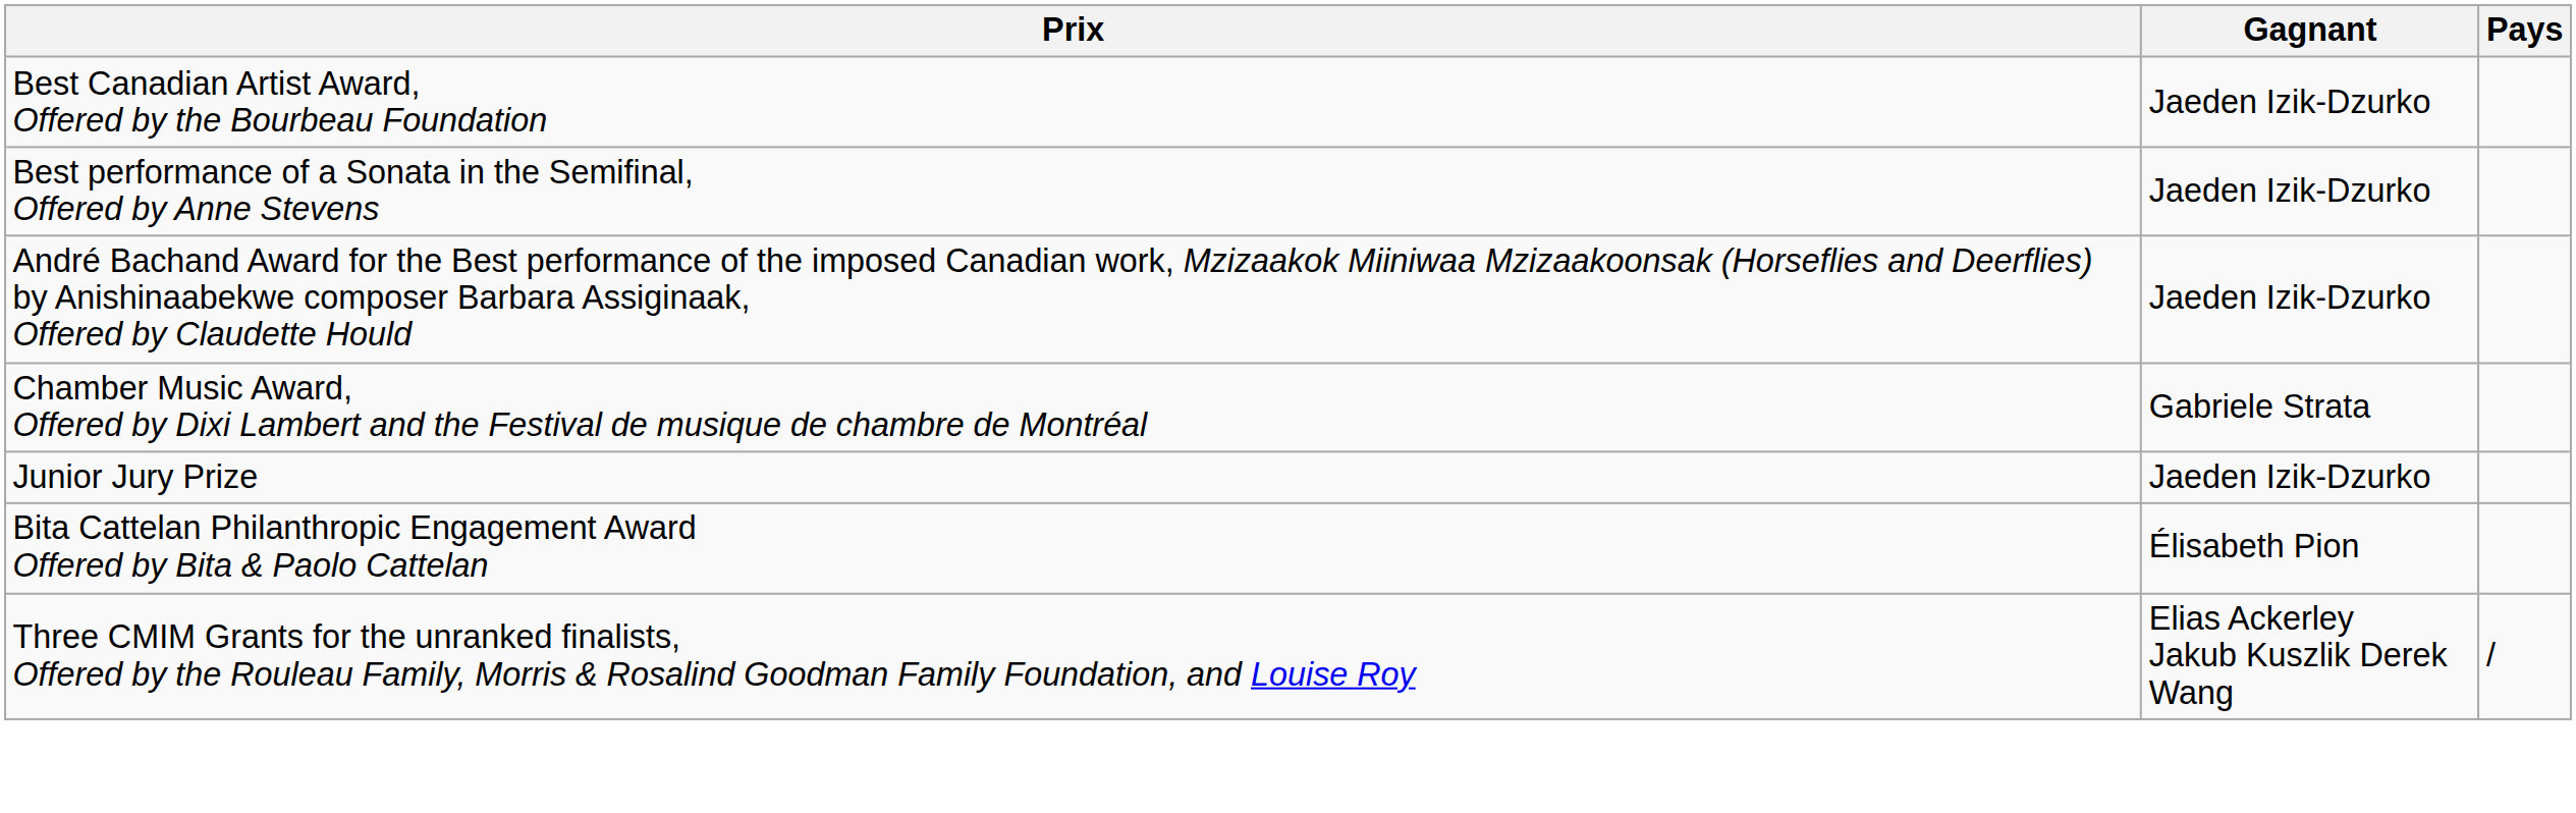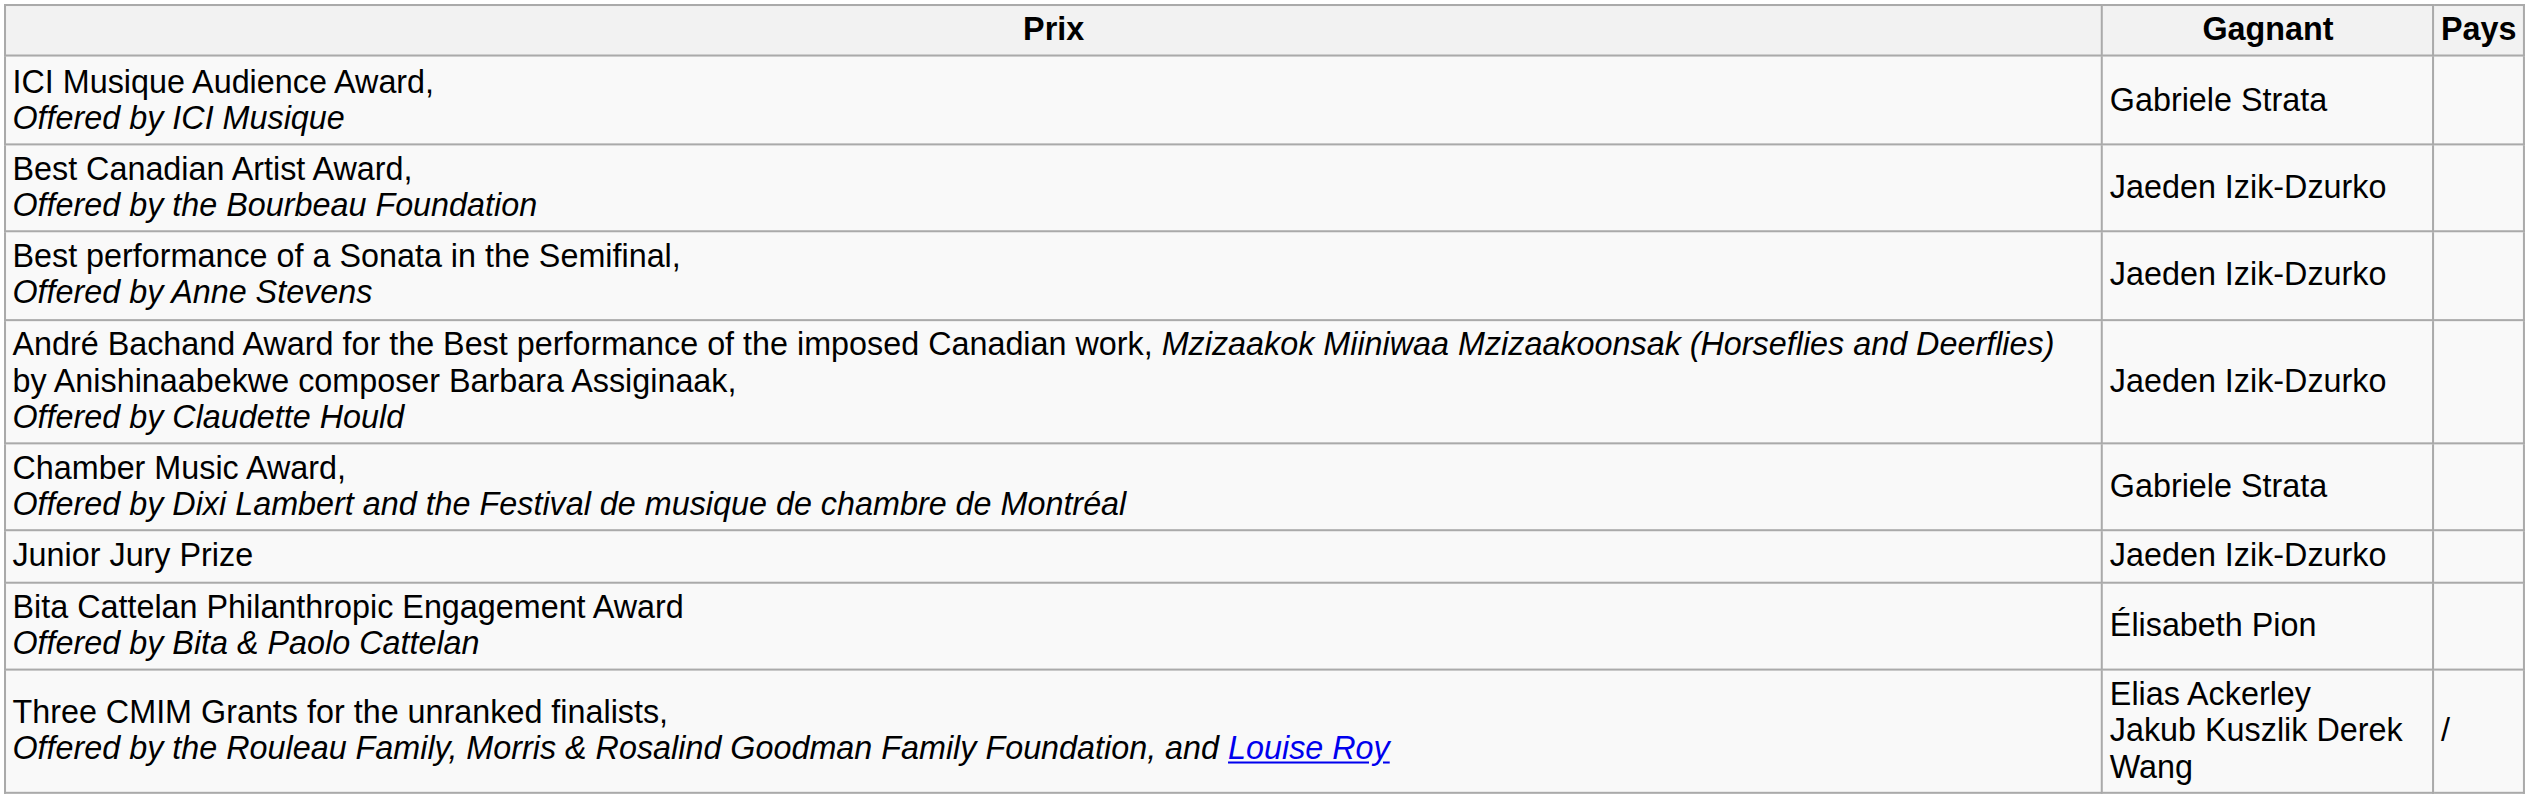+ row: ICI Musique Audience Award, Offered by ICI Musique | Gabriele Strata
